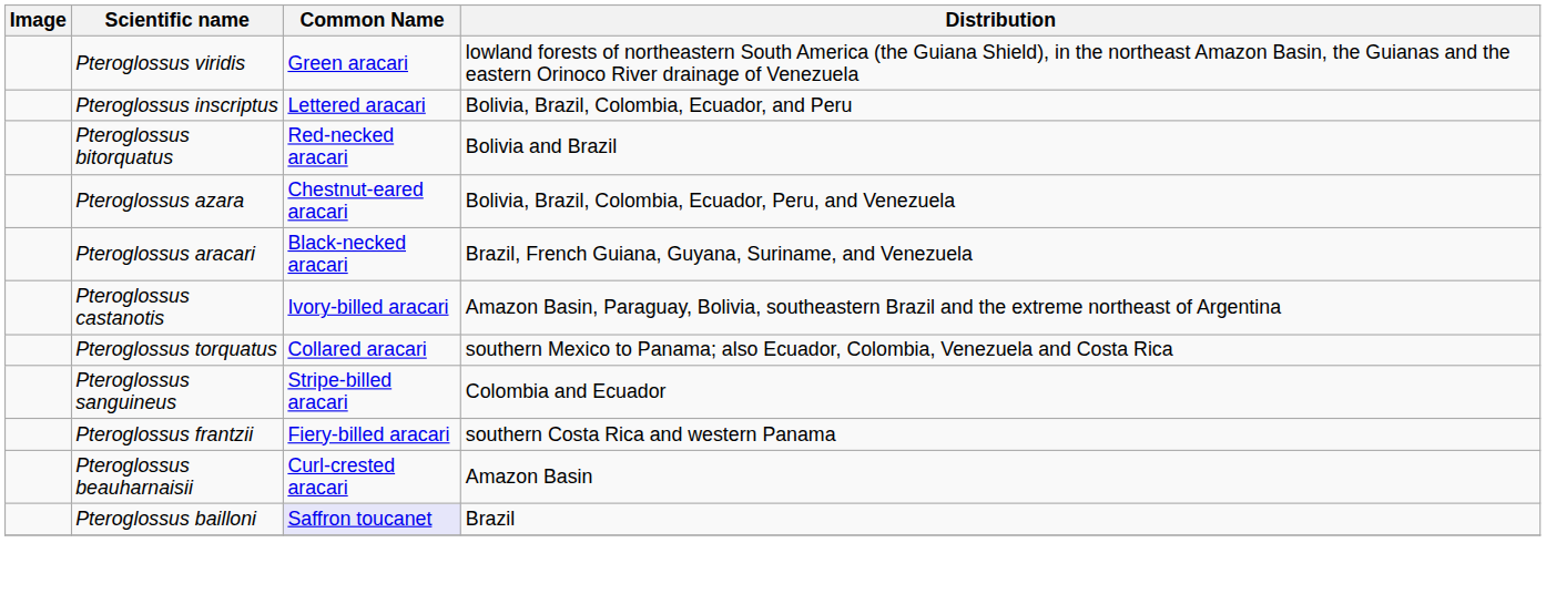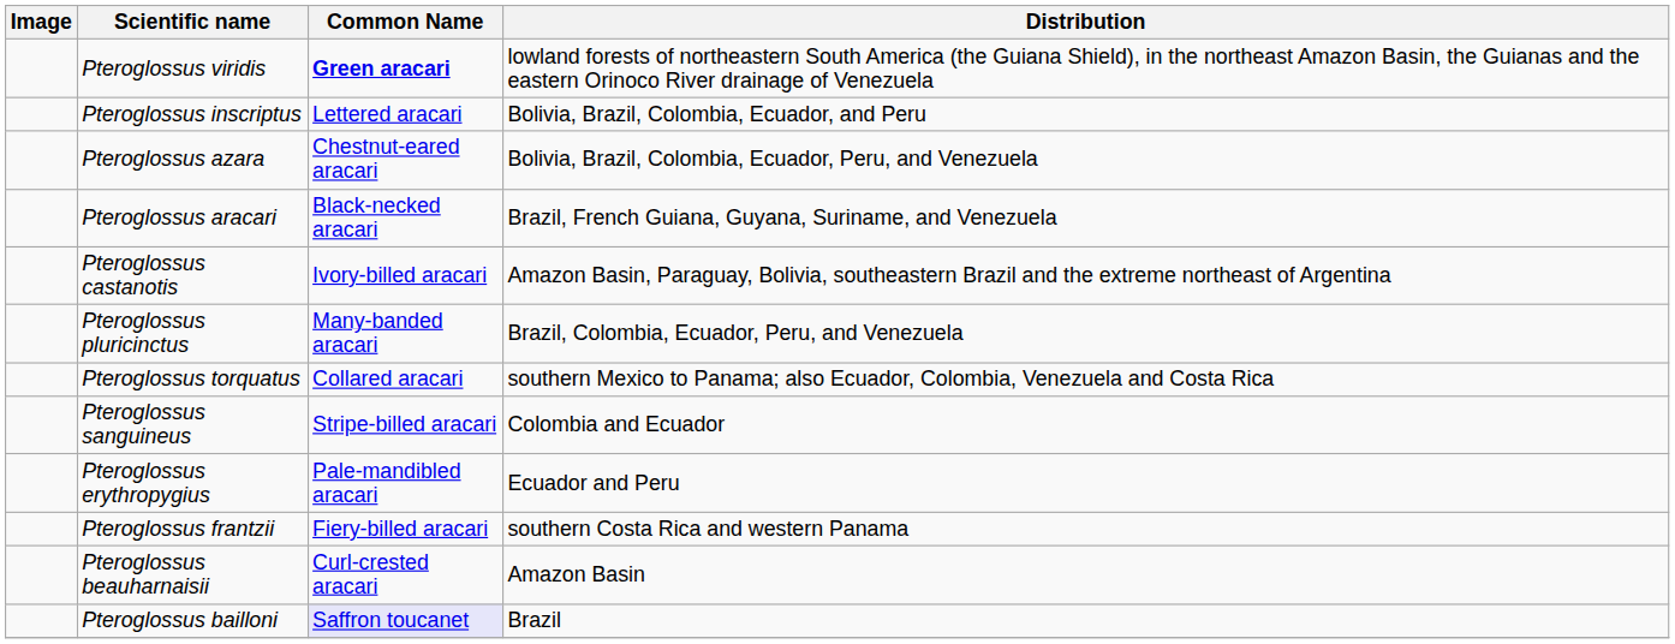Pteroglossus viridis | Common Name: normal -> bold
- row: Pteroglossus bitorquatus | Red-necked aracari | Bolivia and Brazil
+ row: Pteroglossus pluricinctus | Many-banded aracari | Brazil, Colombia, Ecuador, Peru, and Venezuela
+ row: Pteroglossus erythropygius | Pale-mandibled aracari | Ecuador and Peru
